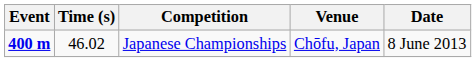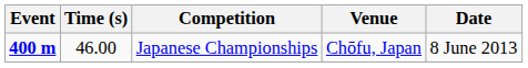Japanese Championships | Time (s): 46.02 -> 46.00
